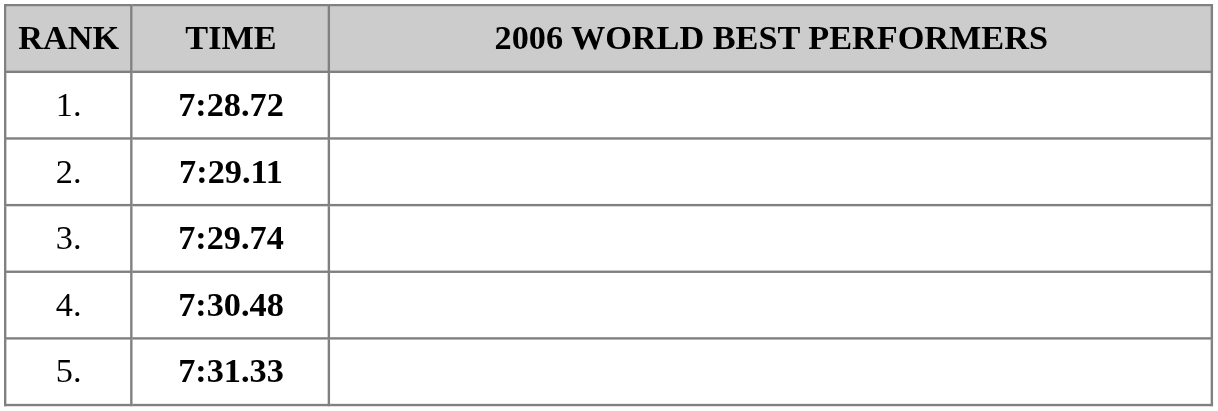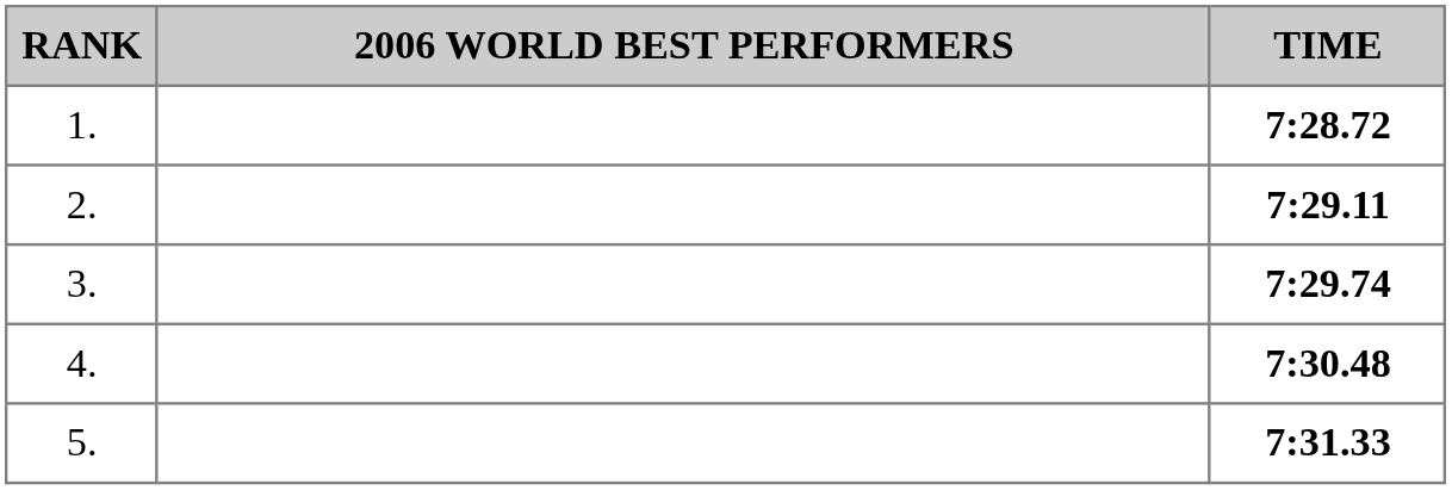columns swapped: 2006 WORLD BEST PERFORMERS <-> TIME
